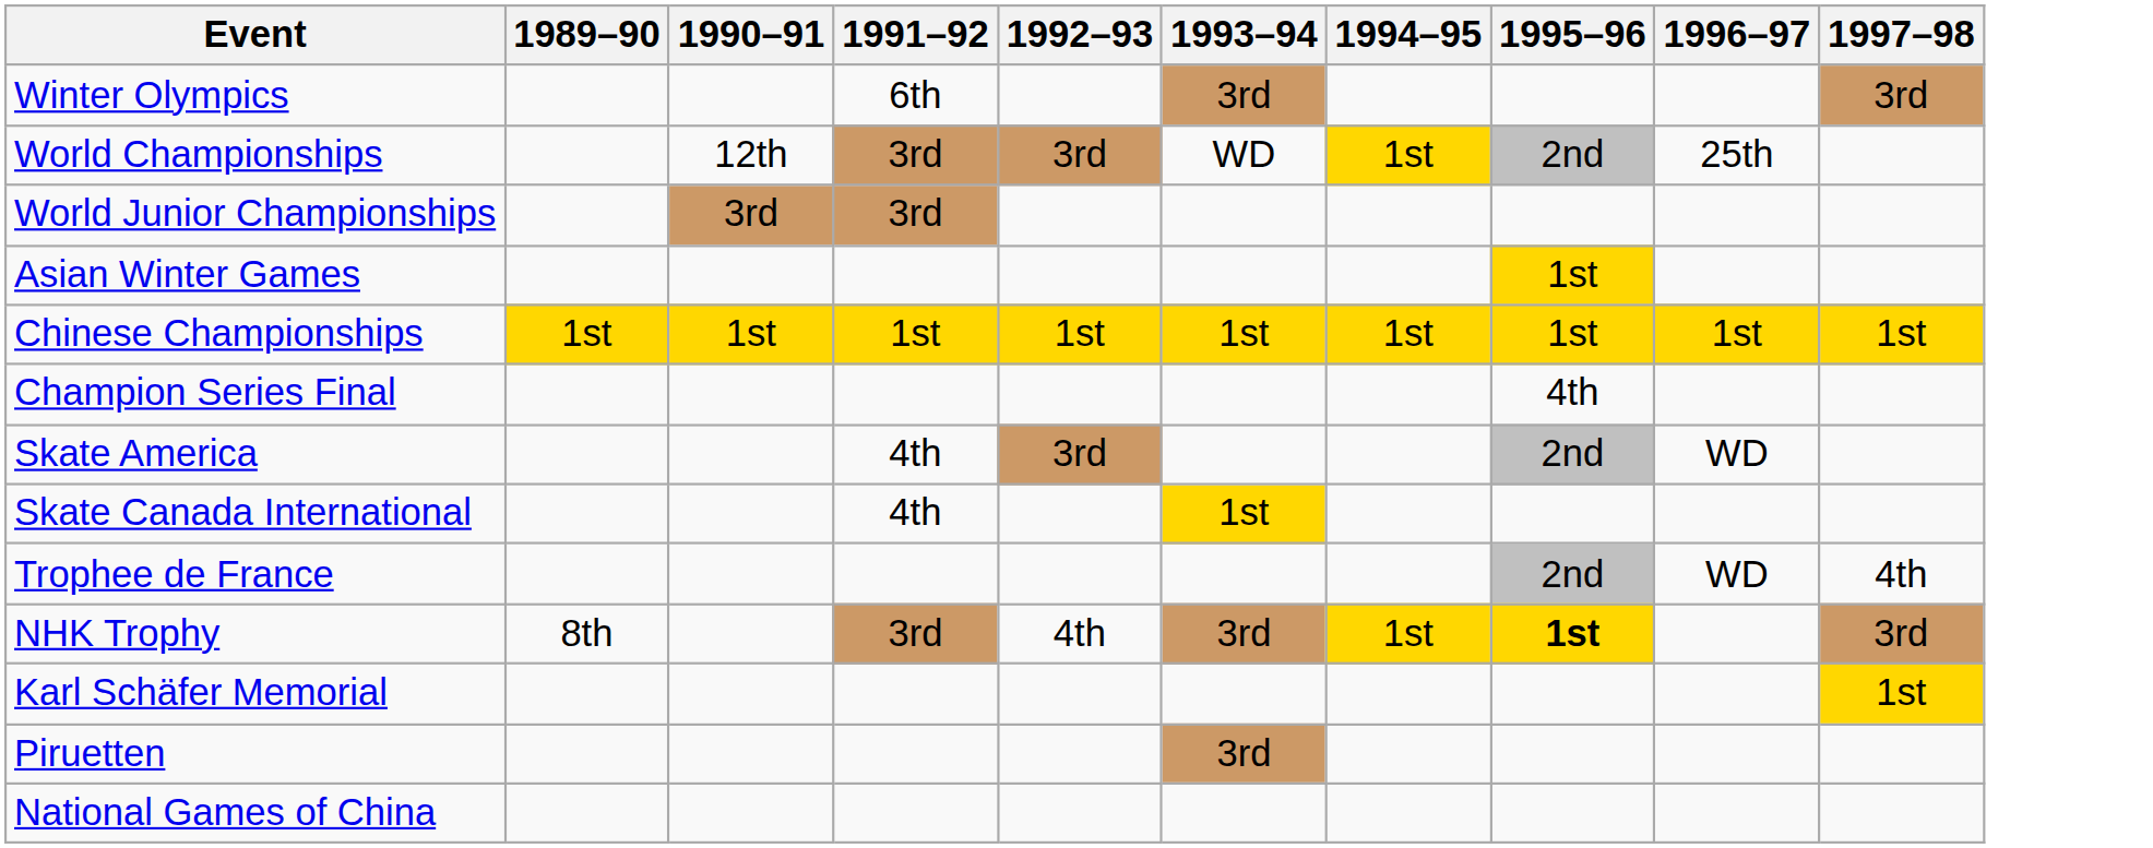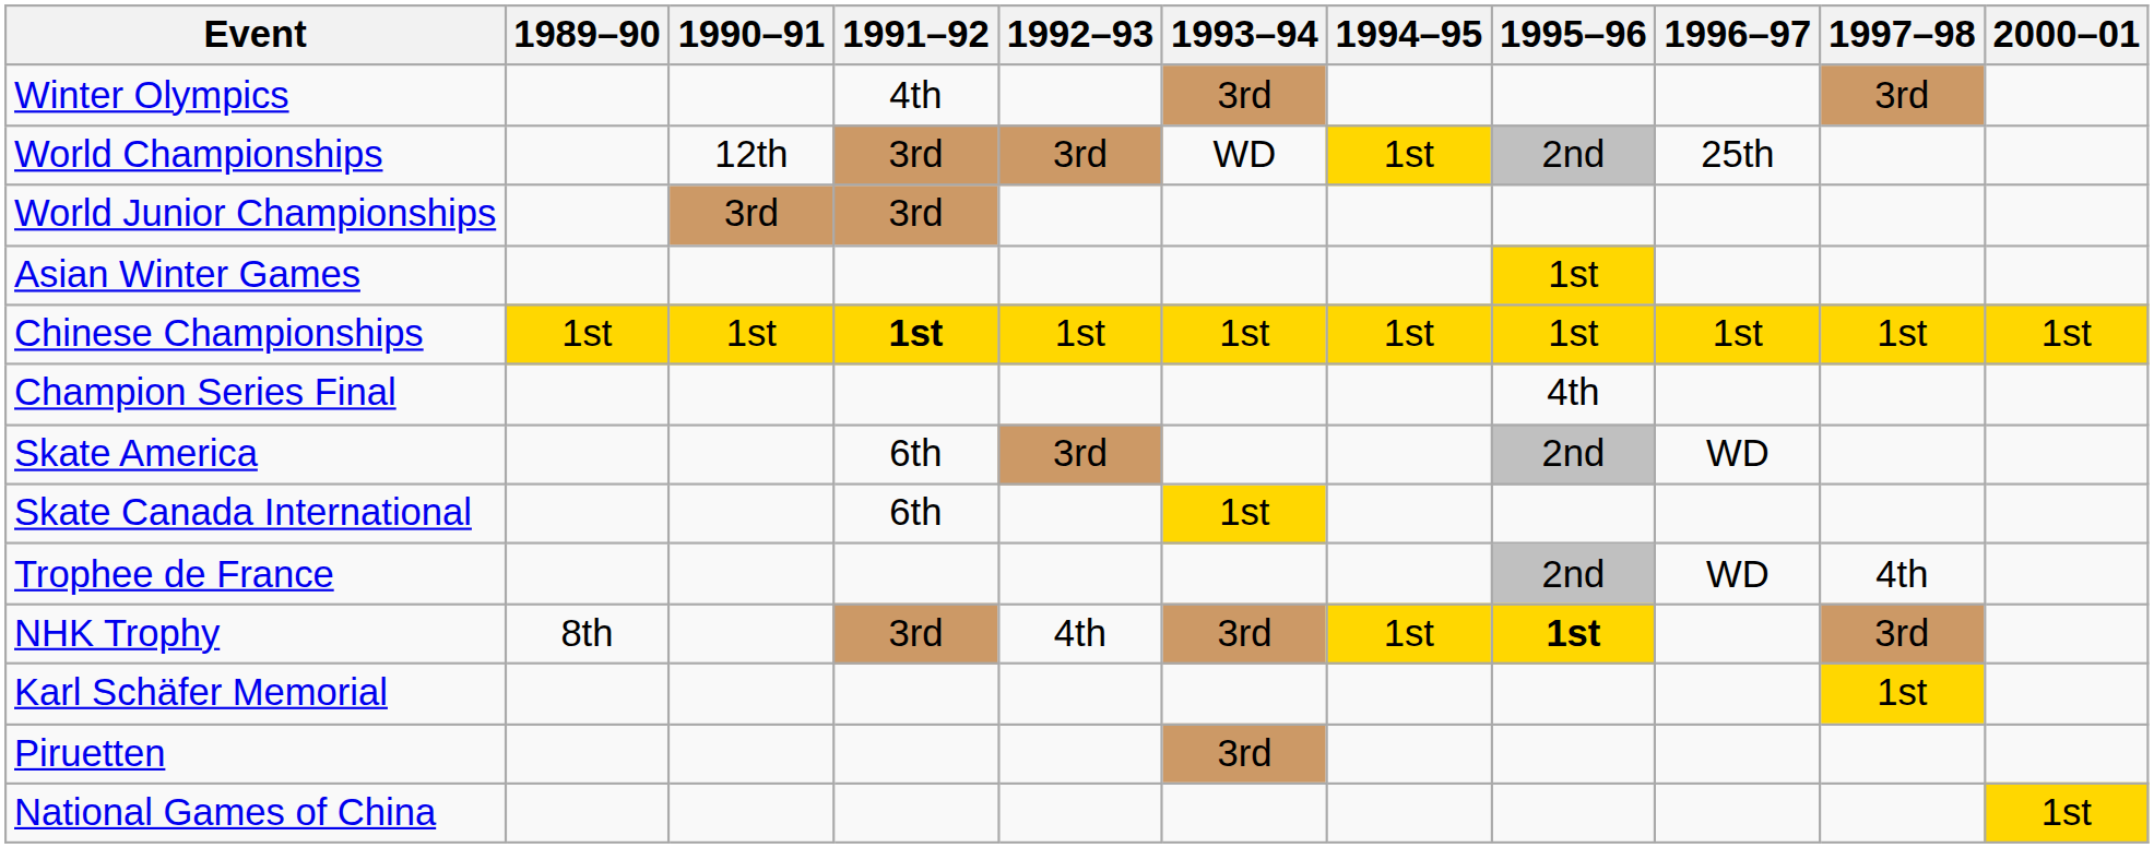+ column: 2000–01 | 1st | 1st
Winter Olympics | 1991–92: 6th -> 4th
Chinese Championships | 1991–92: normal -> bold
Skate America | 1991–92: 4th -> 6th
Skate Canada International | 1991–92: 4th -> 6th
